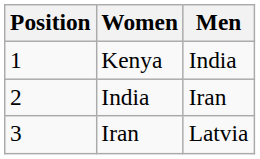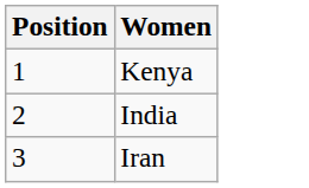- column: Men | India | Iran | Latvia
